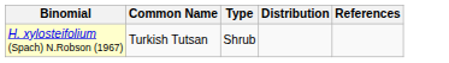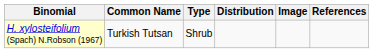+ column: Image
